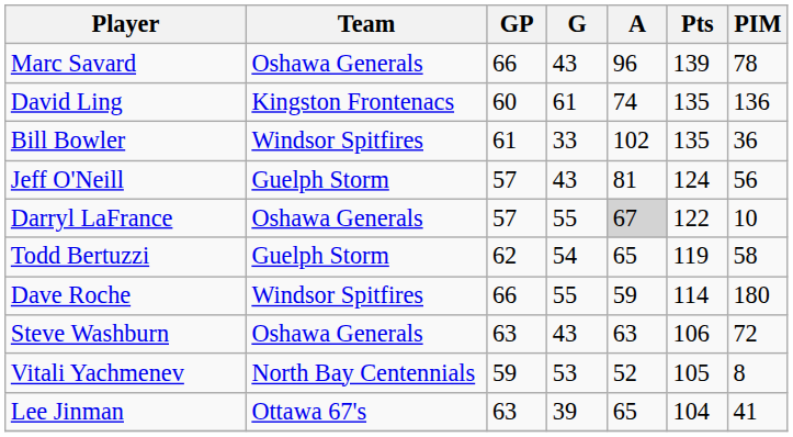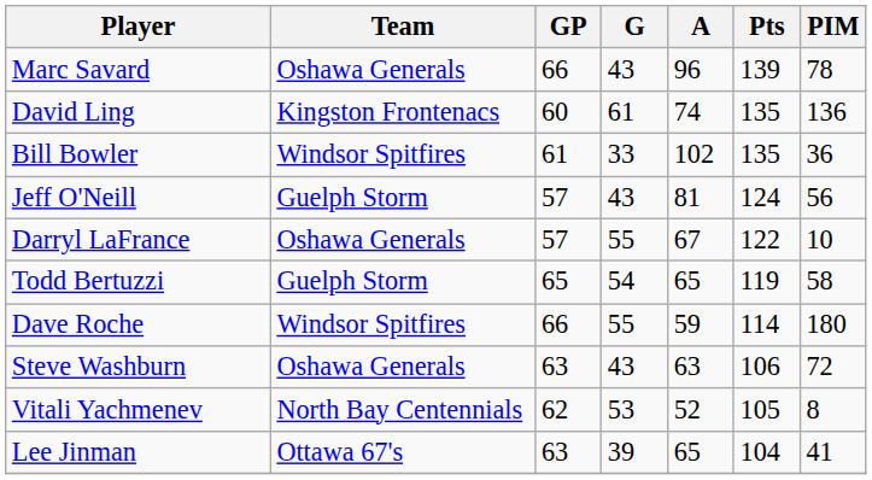Darryl LaFrance | A: lightgrey background -> no background
Todd Bertuzzi | GP: 62 -> 65
Vitali Yachmenev | GP: 59 -> 62
